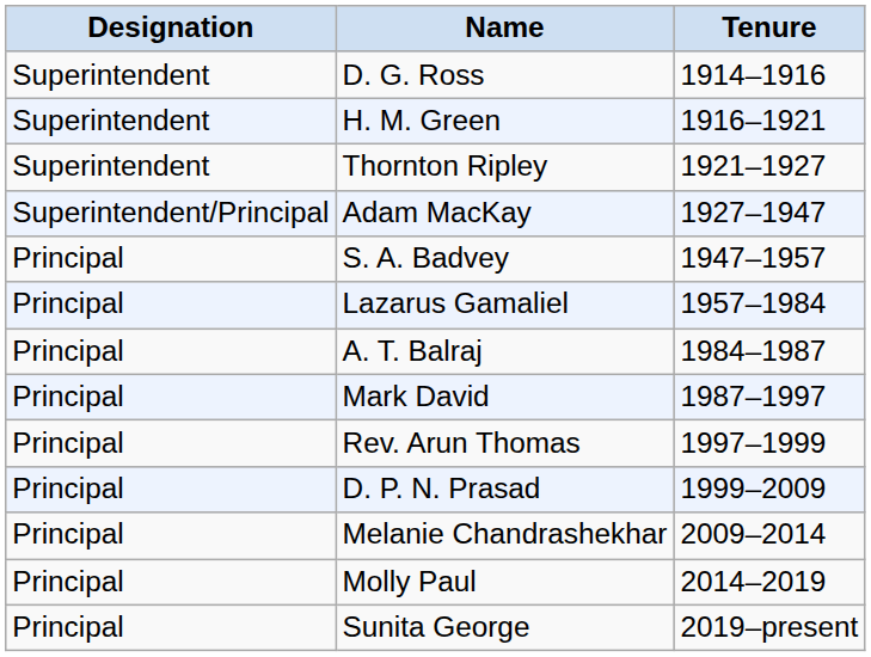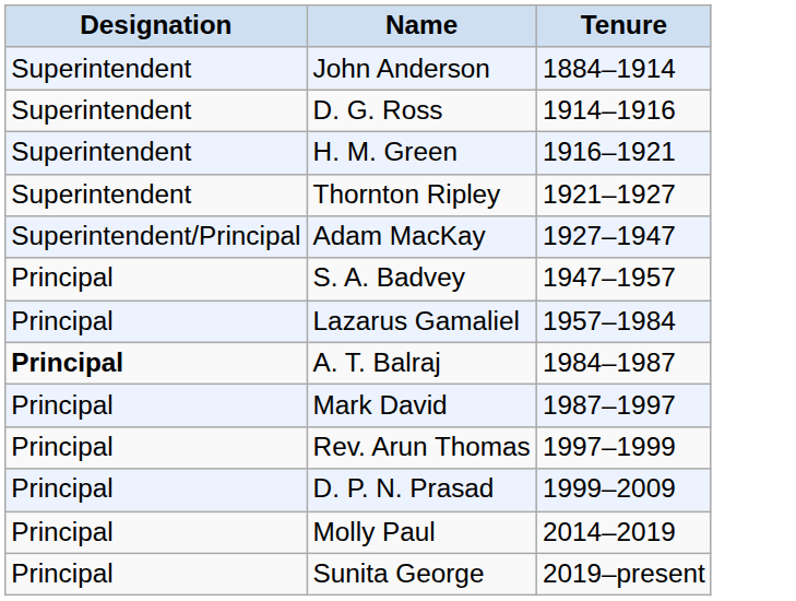+ row: Superintendent | John Anderson | 1884–1914
A. T. Balraj | Designation: normal -> bold
- row: Principal | Melanie Chandrashekhar | 2009–2014
